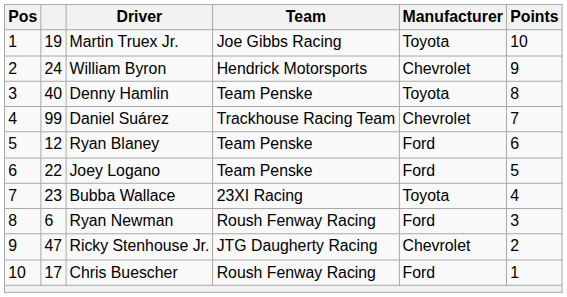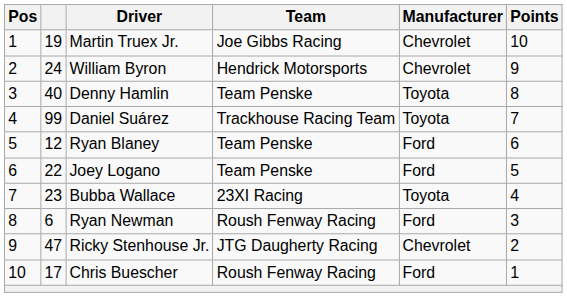Martin Truex Jr. | Manufacturer: Toyota -> Chevrolet
Daniel Suárez | Manufacturer: Chevrolet -> Toyota
